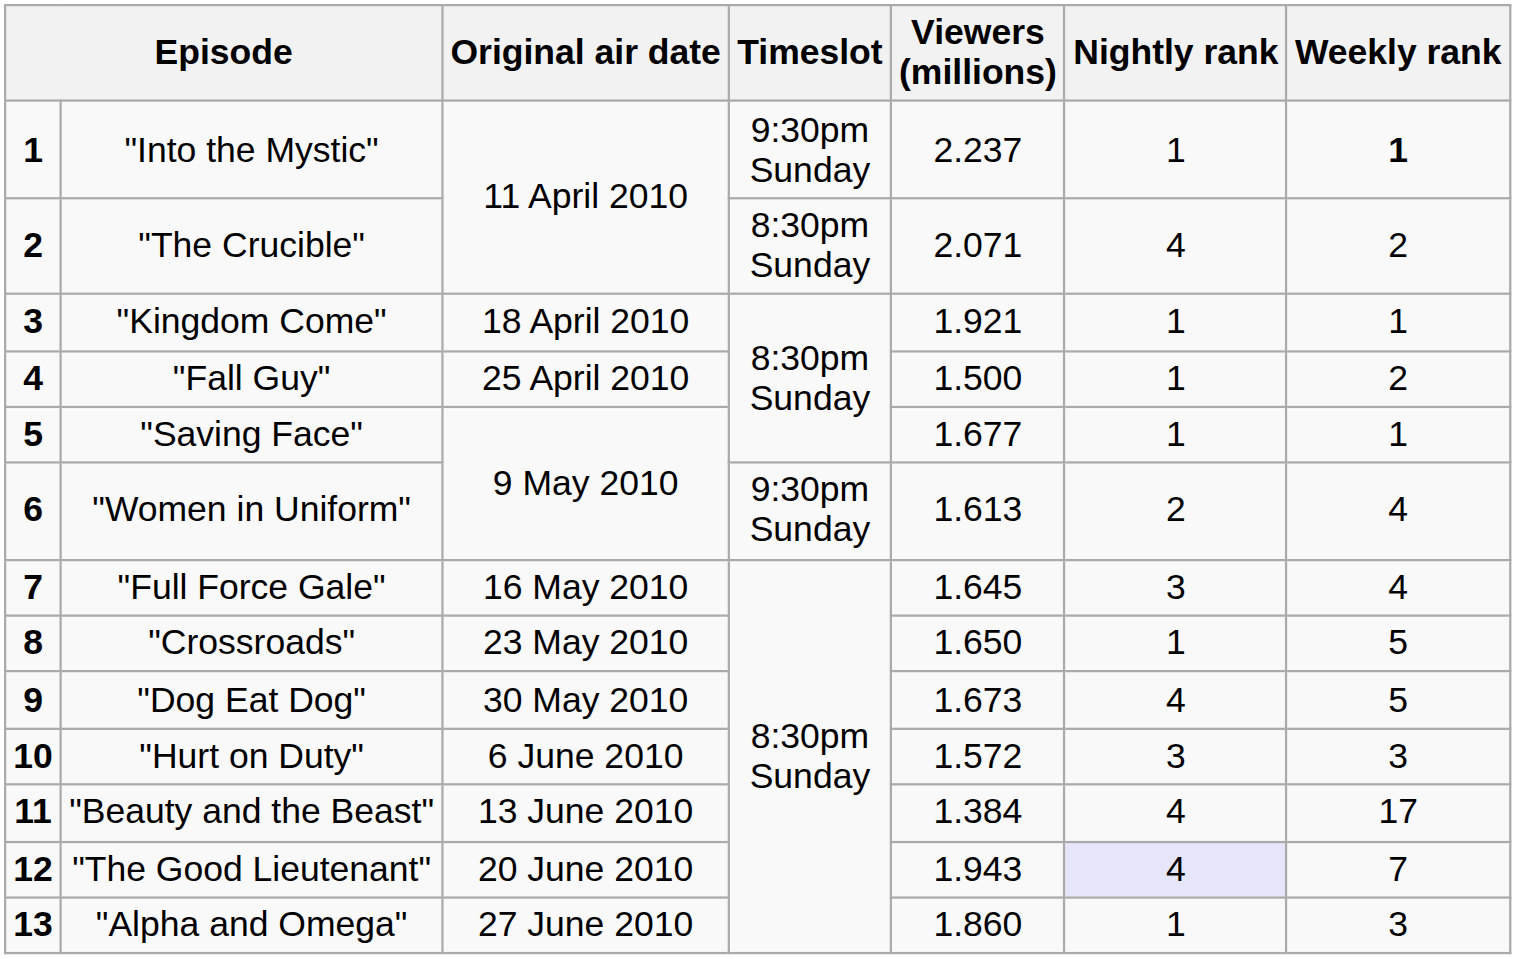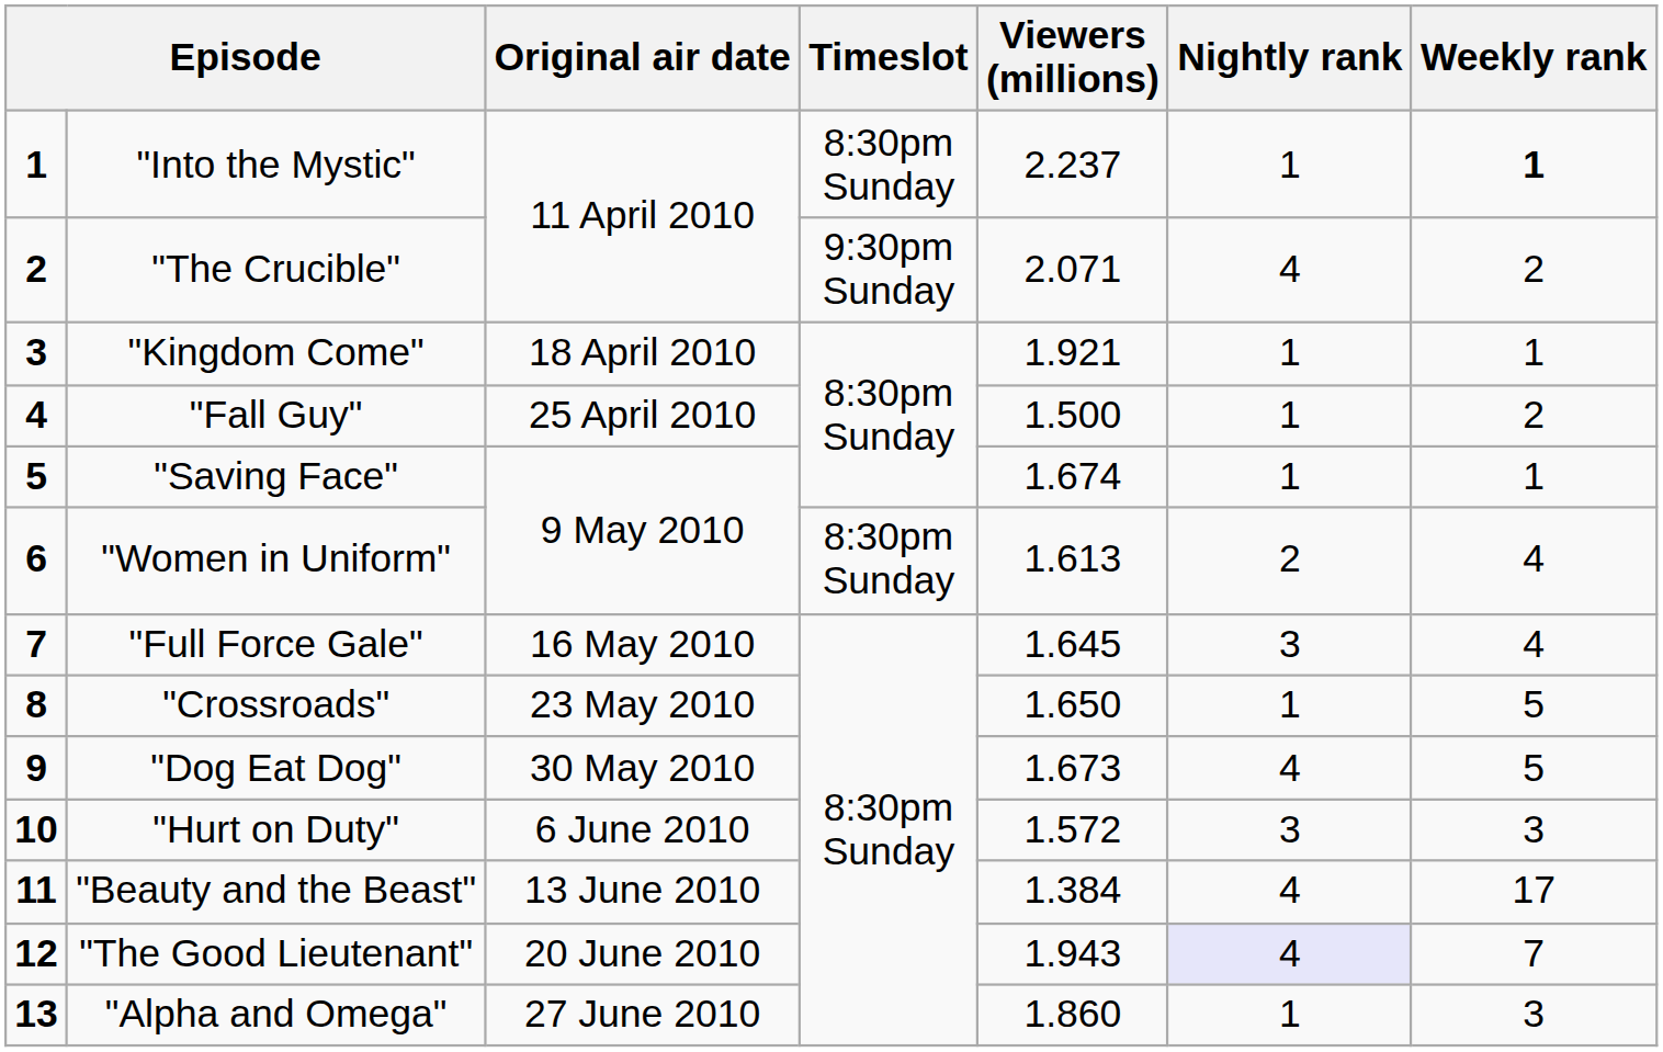"Into the Mystic" | Timeslot: 9:30pm Sunday -> 8:30pm Sunday
"The Crucible" | Timeslot: 8:30pm Sunday -> 9:30pm Sunday
"Saving Face" | Viewers (millions): 1.677 -> 1.674
"Women in Uniform" | Timeslot: 9:30pm Sunday -> 8:30pm Sunday
